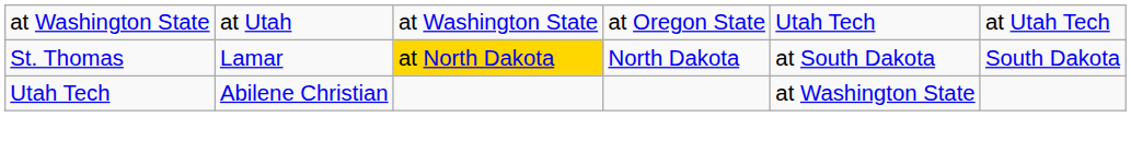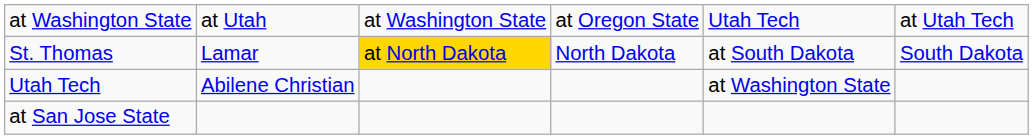+ row: at San Jose State
